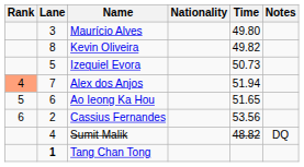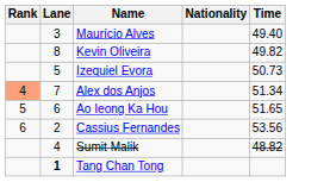- column: Notes | DQ
Maurício Alves | Time: 49.80 -> 49.40
Alex dos Anjos | Time: 51.94 -> 51.34
